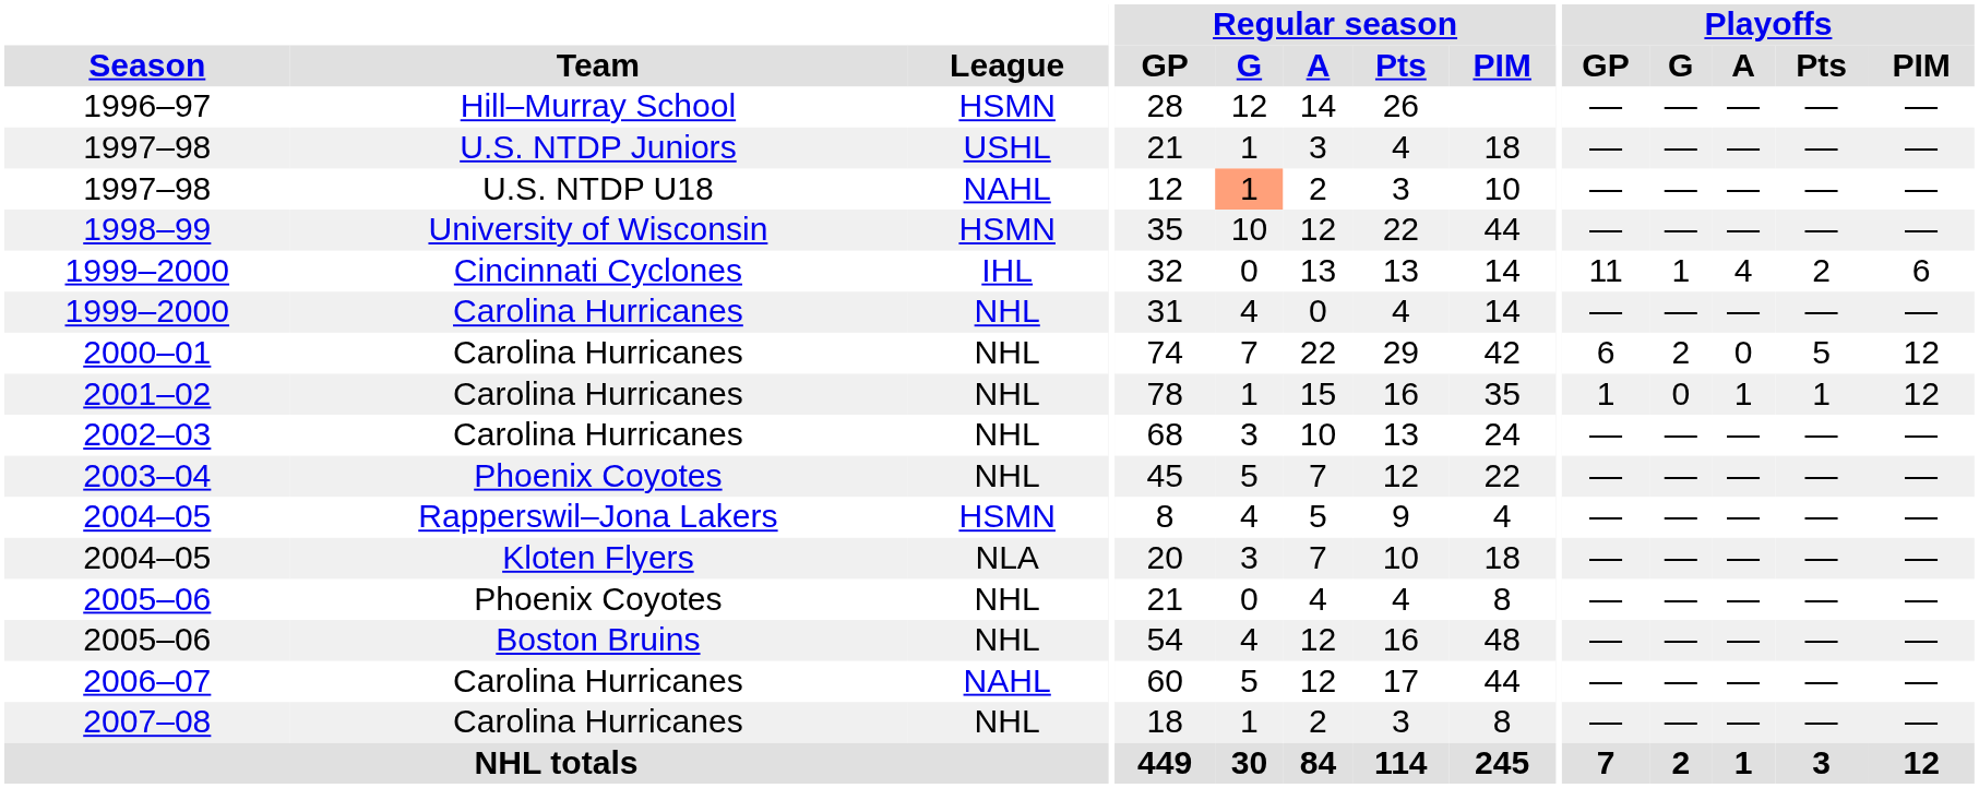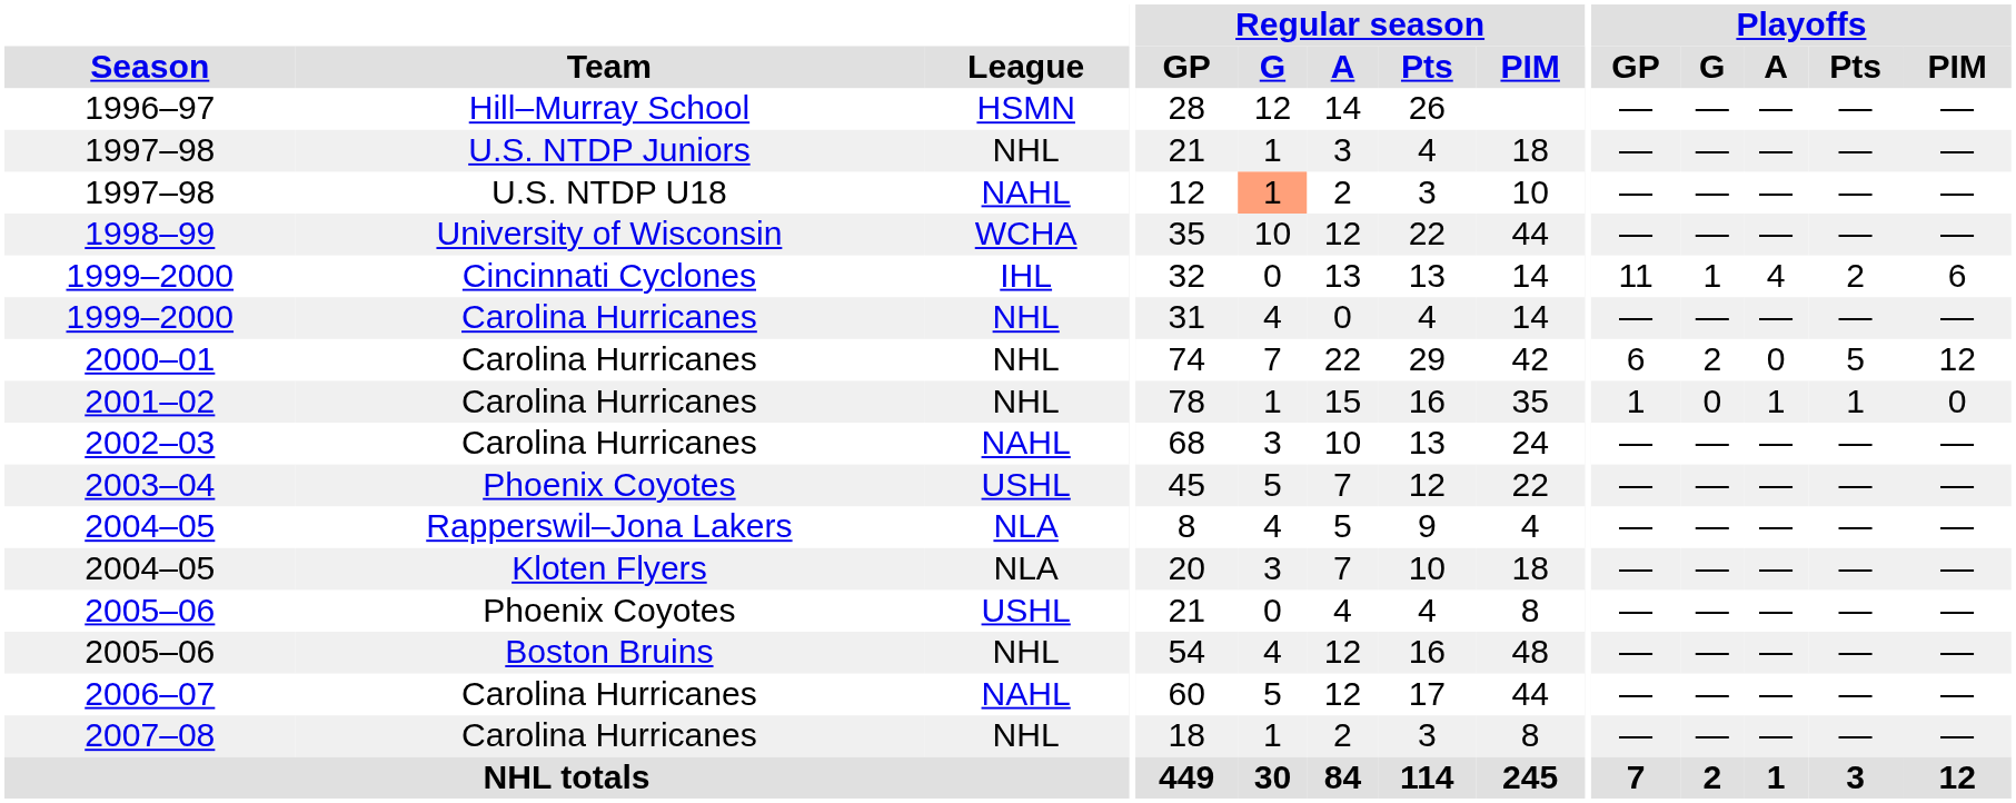1997–98 / U.S. NTDP Juniors | League: USHL -> NHL
1998–99 | League: HSMN -> WCHA
2001–02 | Playoffs / PIM: 12 -> 0
2002–03 | League: NHL -> NAHL
2003–04 | League: NHL -> USHL
2004–05 / Rapperswil–Jona Lakers | League: HSMN -> NLA
2005–06 / Phoenix Coyotes | League: NHL -> USHL
